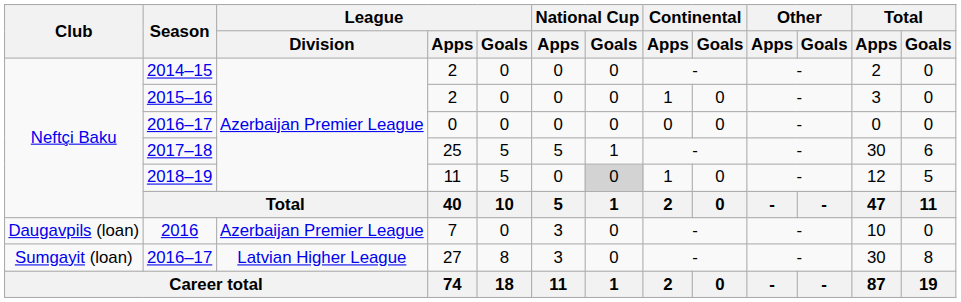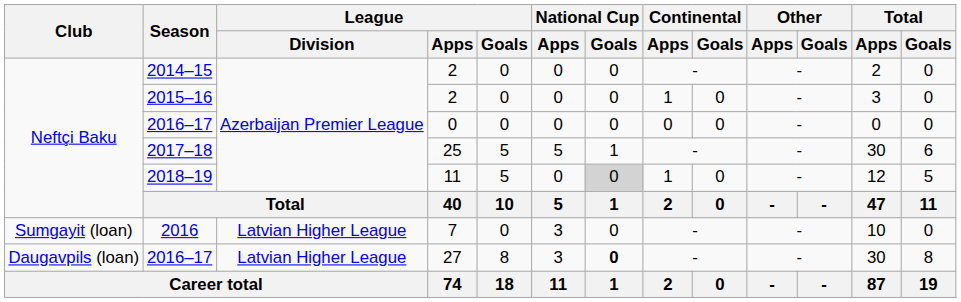2016 | Club: Daugavpils (loan) -> Sumgayit (loan)
2016 | League / Division: Azerbaijan Premier League -> Latvian Higher League
2016–17 / 27 | Club: Sumgayit (loan) -> Daugavpils (loan)
2016–17 / 27 | National Cup / Goals: normal -> bold
